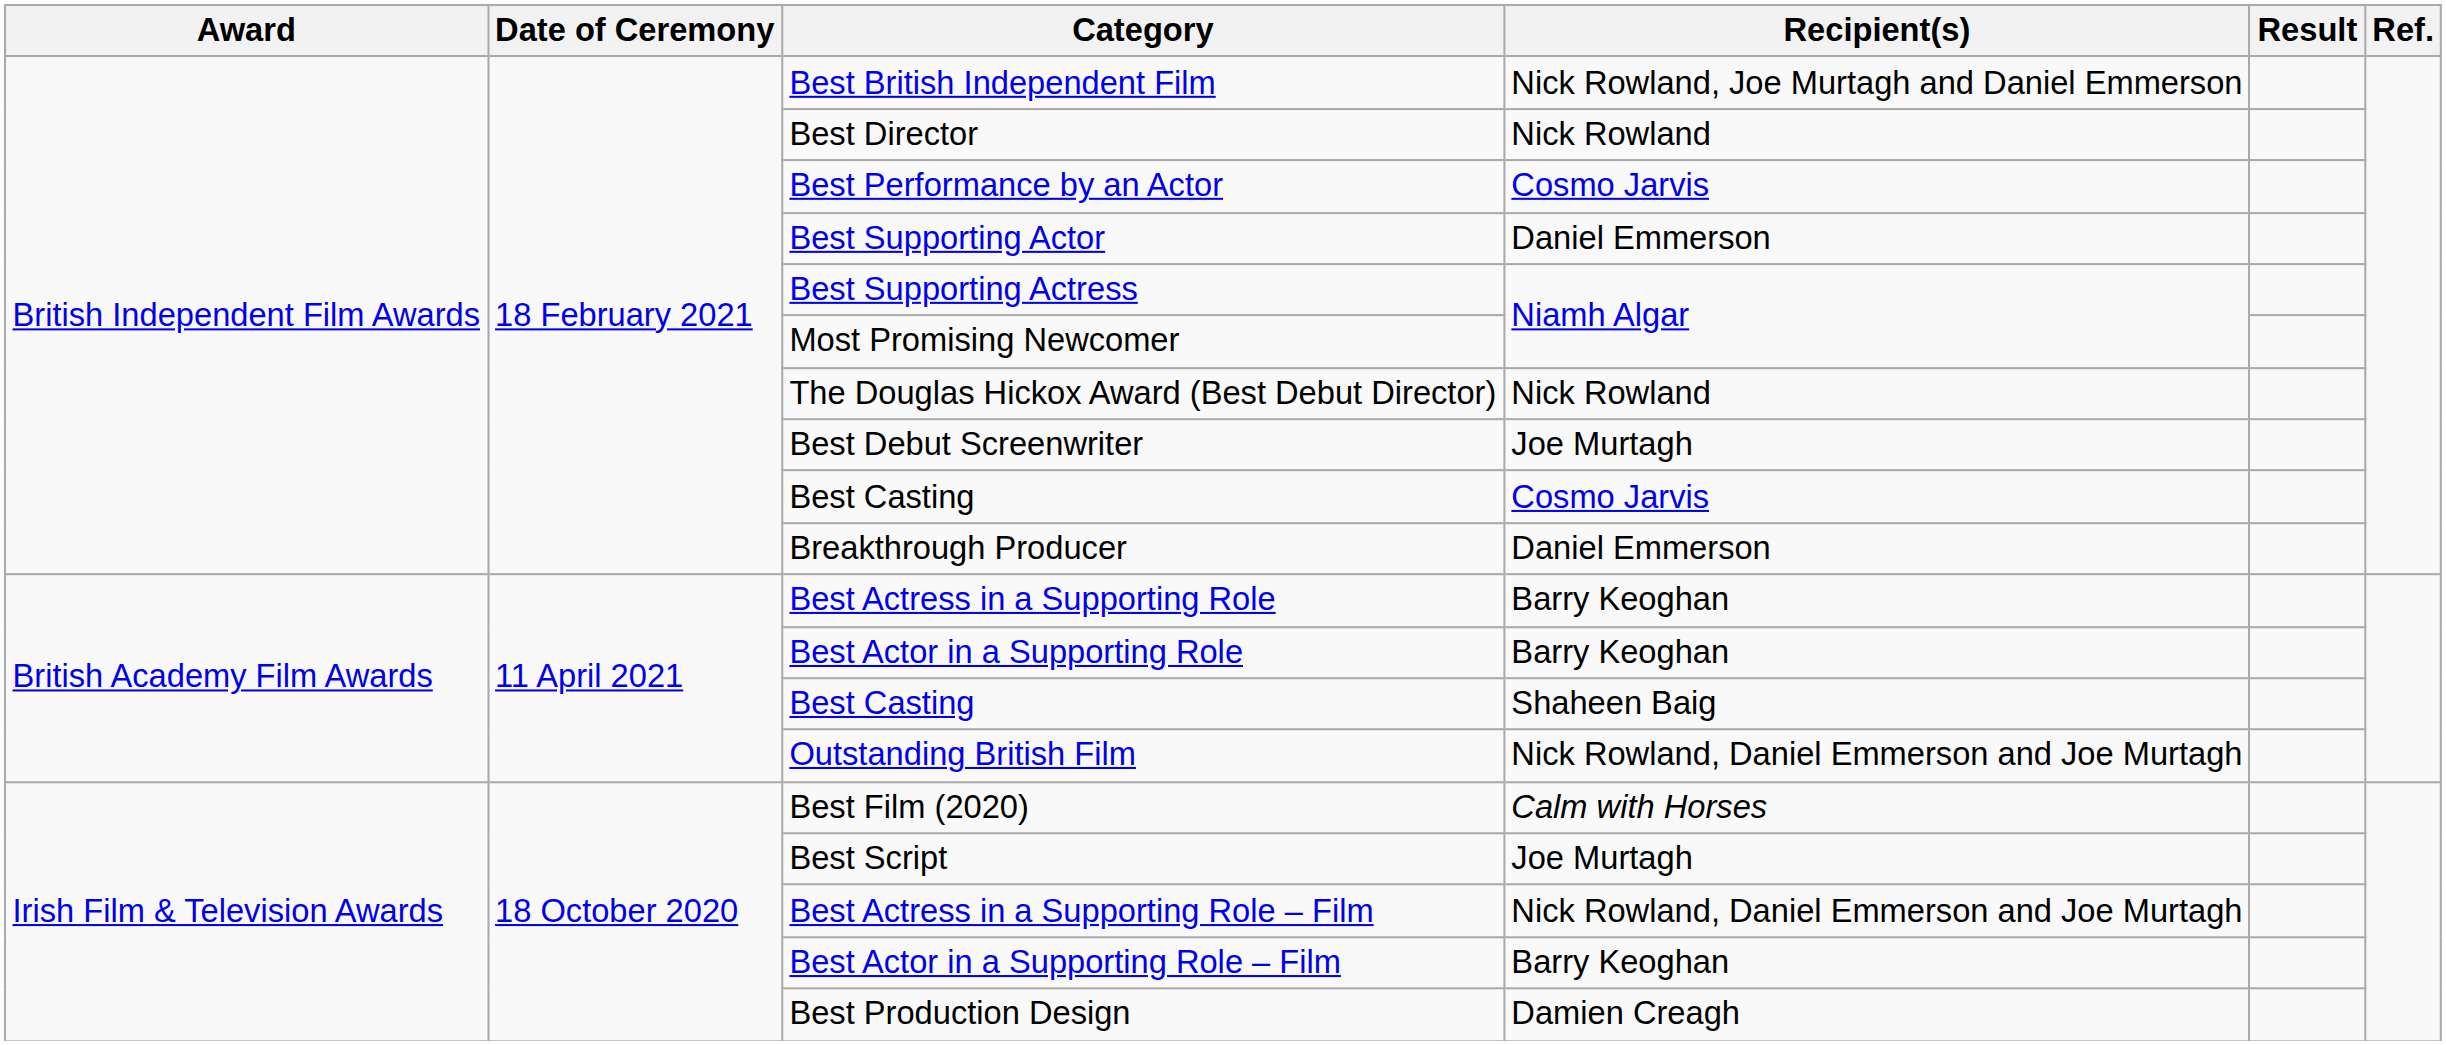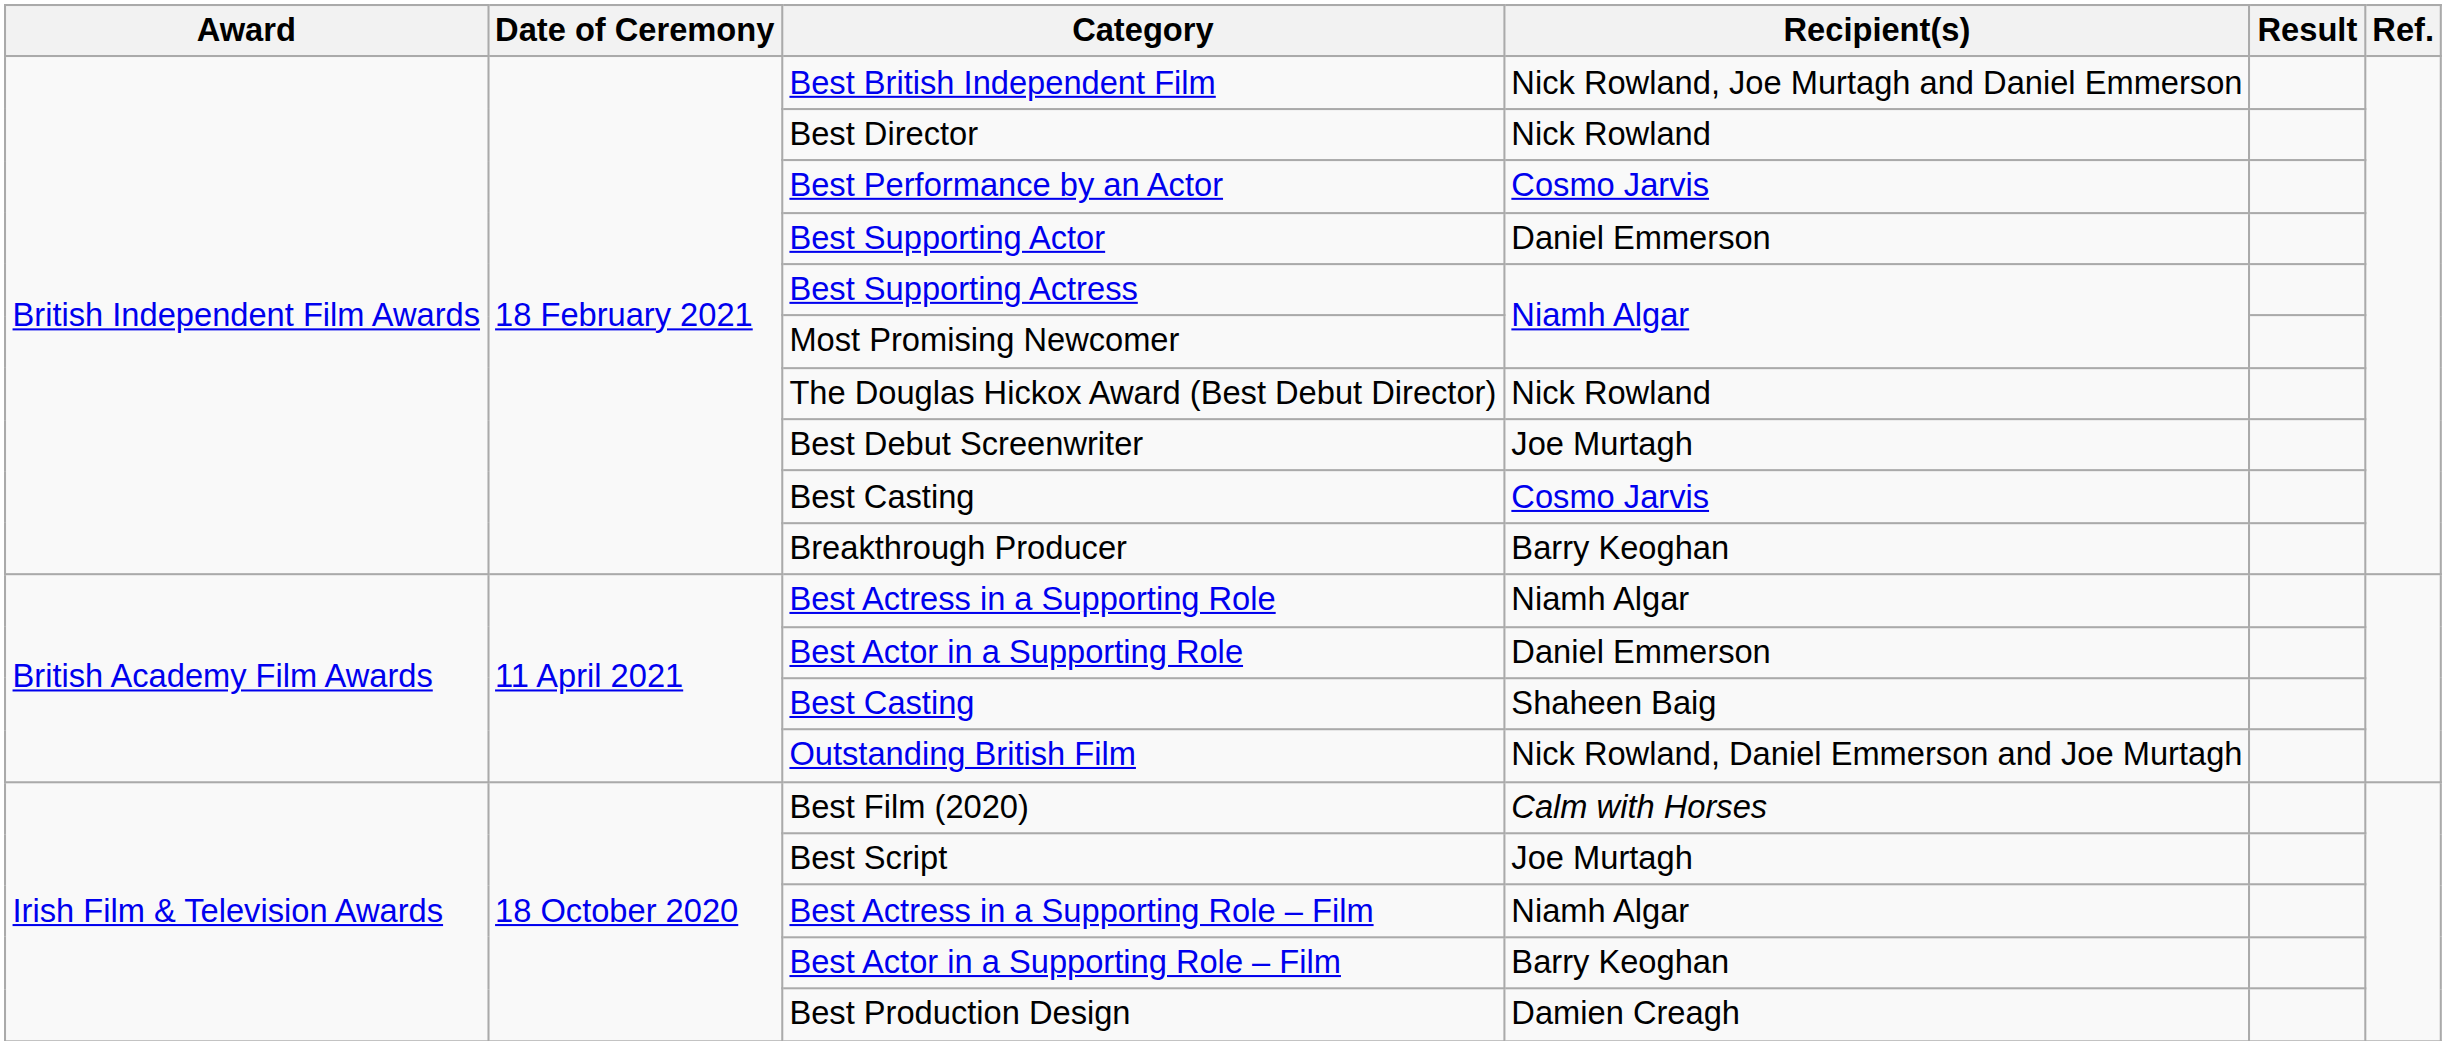Breakthrough Producer | Recipient(s): Daniel Emmerson -> Barry Keoghan
Best Actress in a Supporting Role | Recipient(s): Barry Keoghan -> Niamh Algar
Best Actor in a Supporting Role | Recipient(s): Barry Keoghan -> Daniel Emmerson
Best Actress in a Supporting Role – Film | Recipient(s): Nick Rowland, Daniel Emmerson and Joe Murtagh -> Niamh Algar
